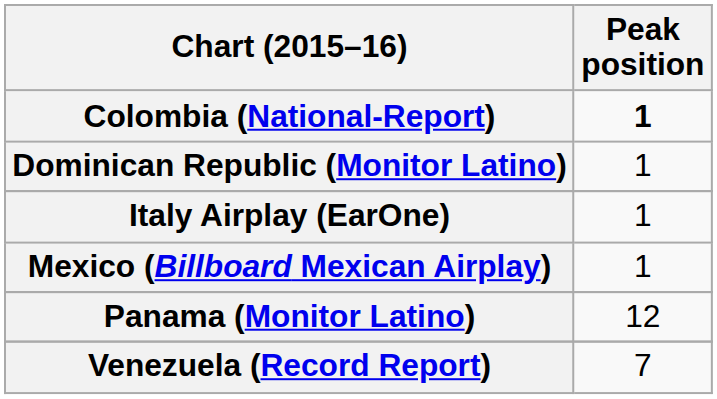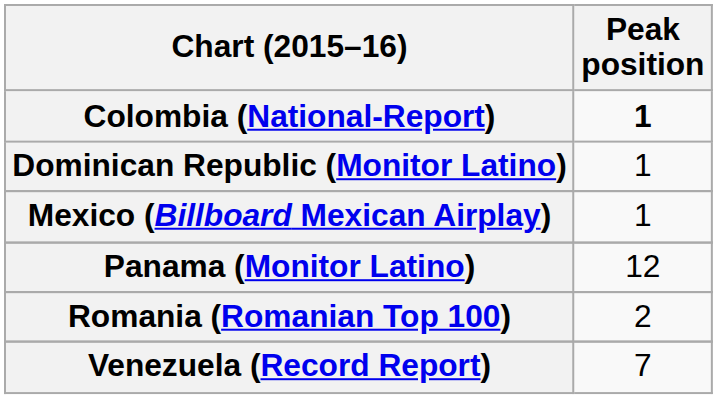- row: Italy Airplay (EarOne) | 1
+ row: Romania (Romanian Top 100) | 2
